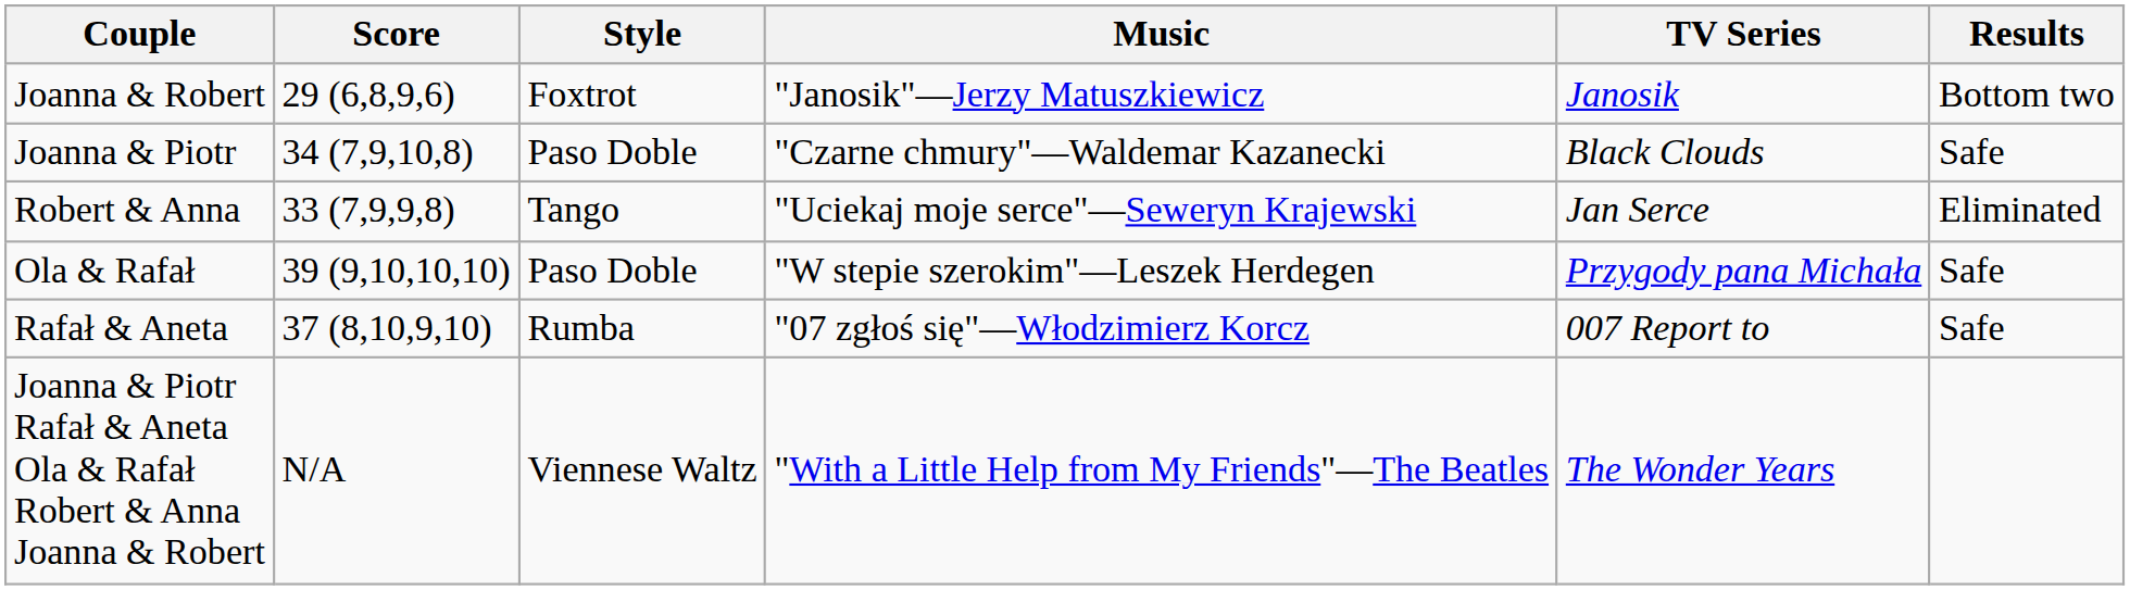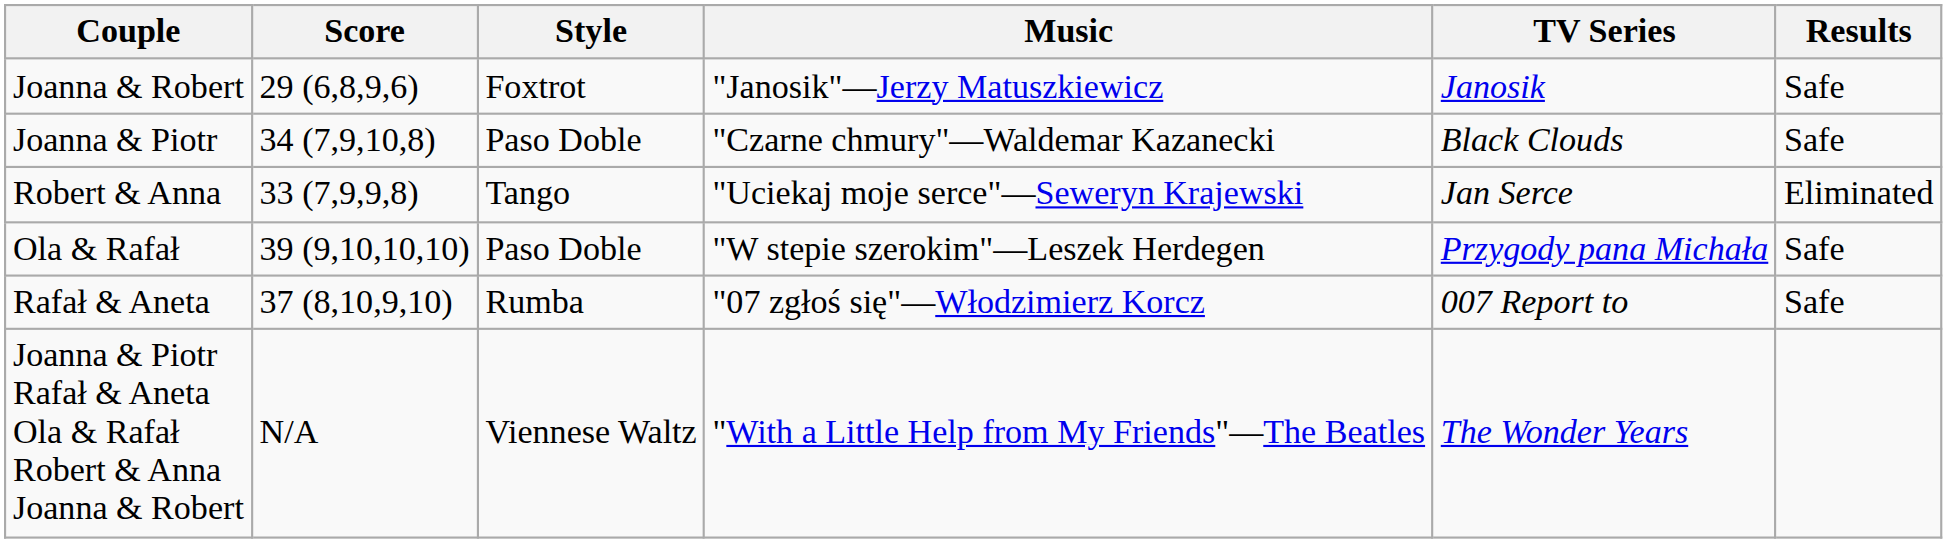Joanna & Robert | Results: Bottom two -> Safe
